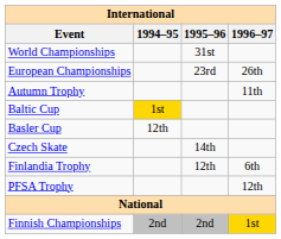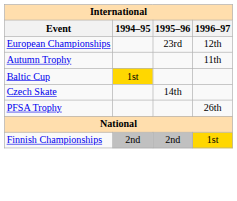- row: World Championships | 31st
European Championships | 1996–97: 26th -> 12th
- row: Basler Cup | 12th
- row: Finlandia Trophy | 12th | 6th
PFSA Trophy | 1996–97: 12th -> 26th
